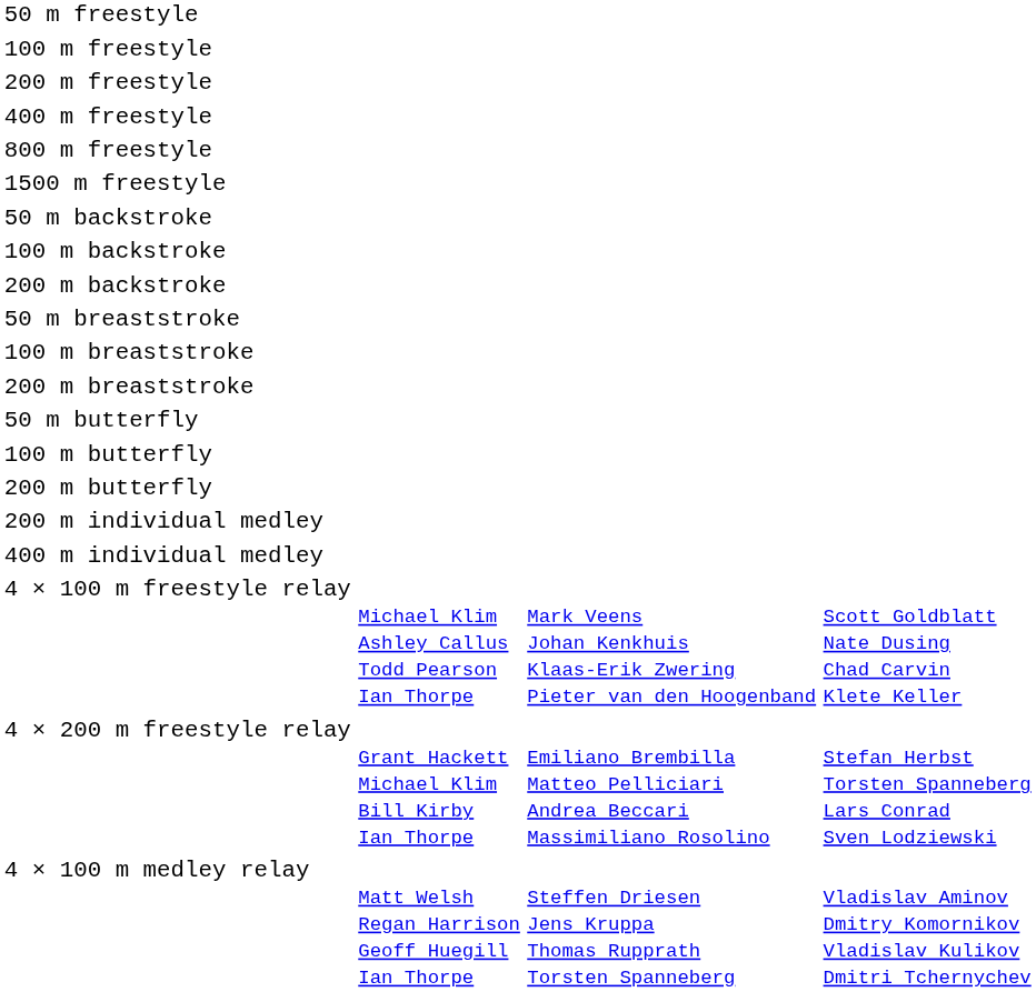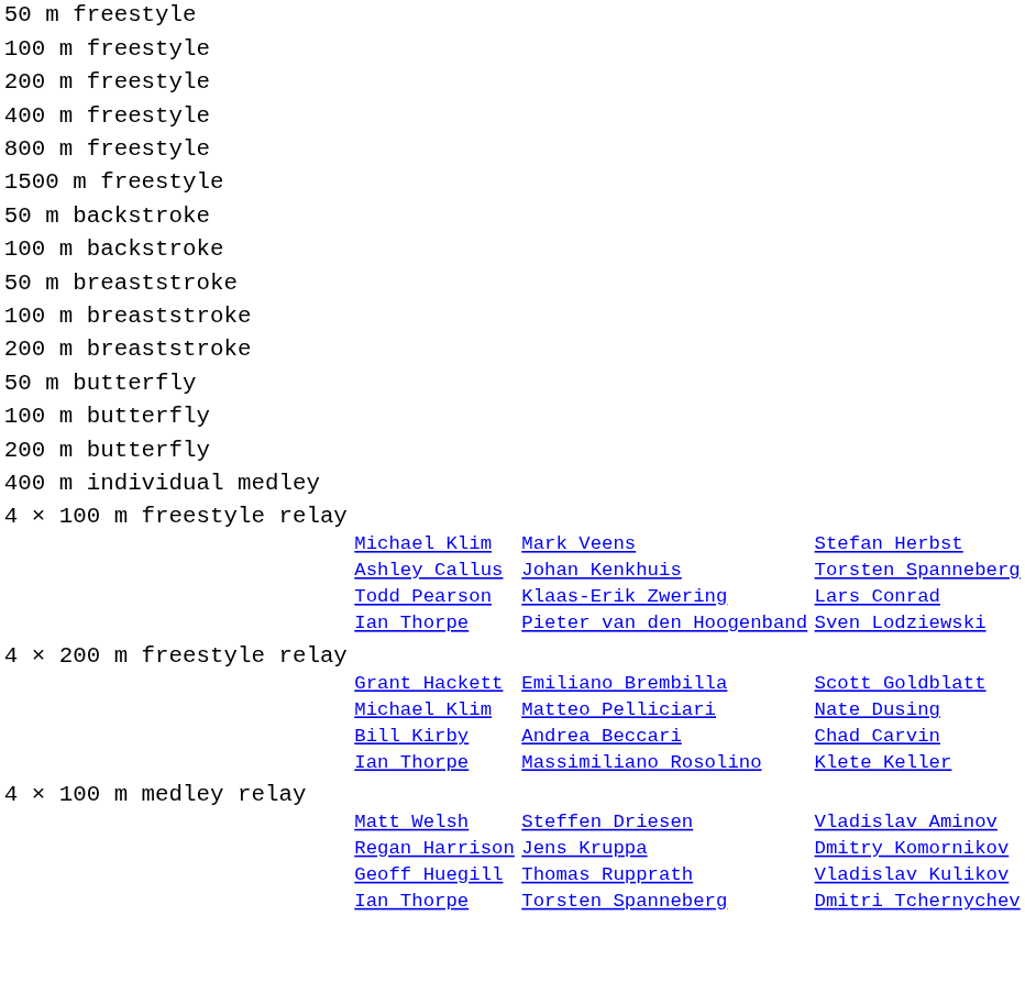- row: 200 m backstroke
- row: 200 m individual medley
4 × 100 m freestyle relay | column 4: Scott Goldblatt Nate Dusing Chad Carvin Klete Keller -> Stefan Herbst Torsten Spanneberg Lars Conrad Sven Lodziewski
4 × 200 m freestyle relay | column 4: Stefan Herbst Torsten Spanneberg Lars Conrad Sven Lodziewski -> Scott Goldblatt Nate Dusing Chad Carvin Klete Keller
